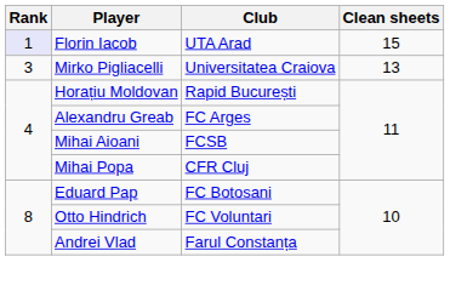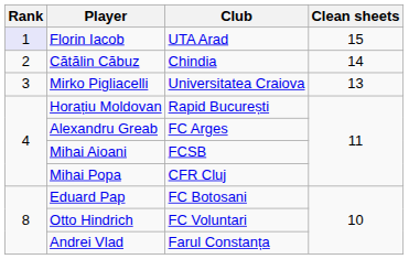+ row: 2 | Cătălin Căbuz | Chindia | 14
